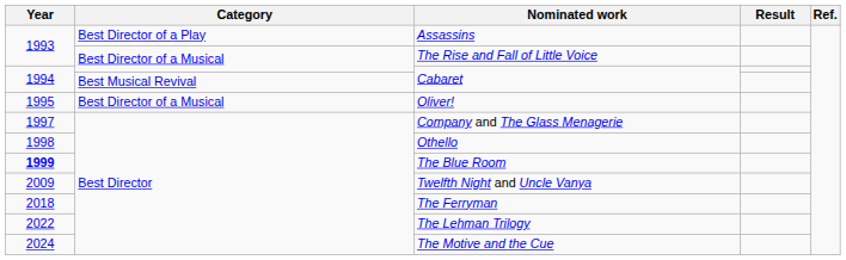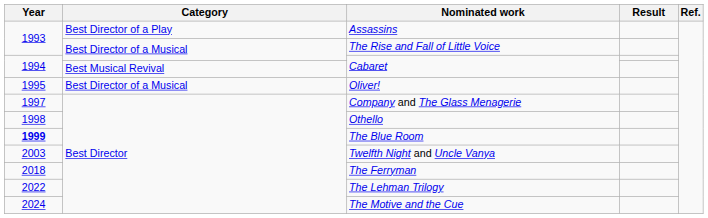Twelfth Night and Uncle Vanya | Year: 2009 -> 2003
